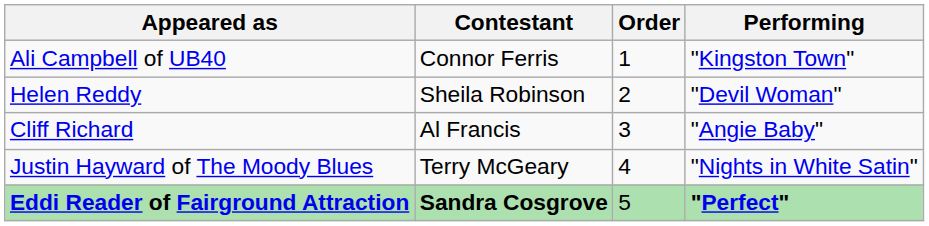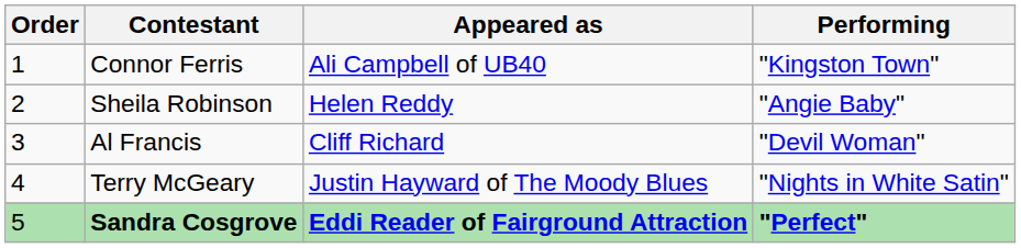columns swapped: Order <-> Appeared as
Sheila Robinson | Performing: "Devil Woman" -> "Angie Baby"
Al Francis | Performing: "Angie Baby" -> "Devil Woman"
